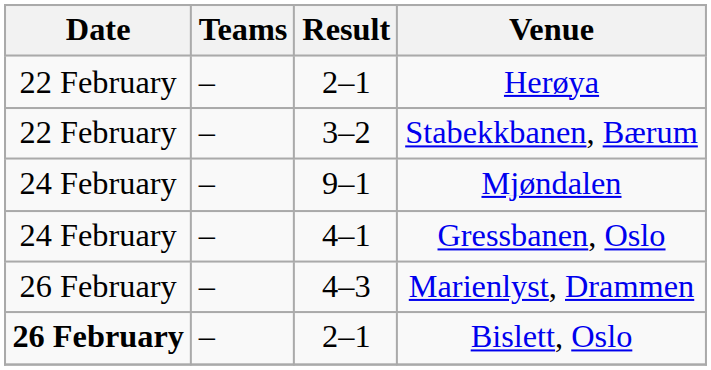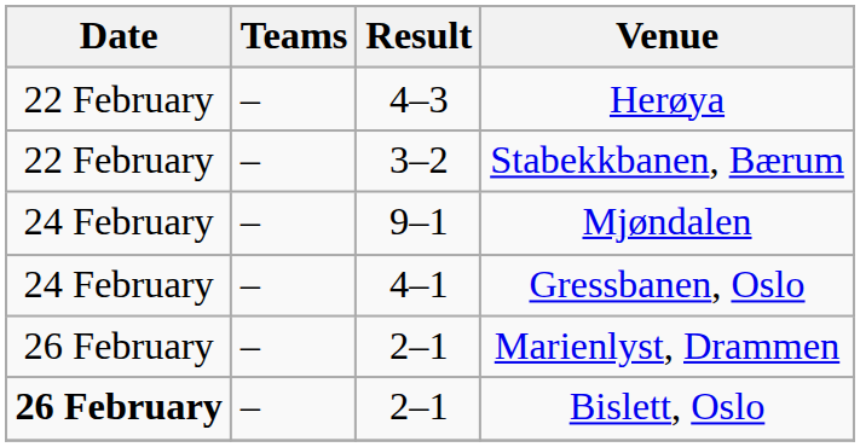Herøya | Result: 2–1 -> 4–3
Marienlyst, Drammen | Result: 4–3 -> 2–1
